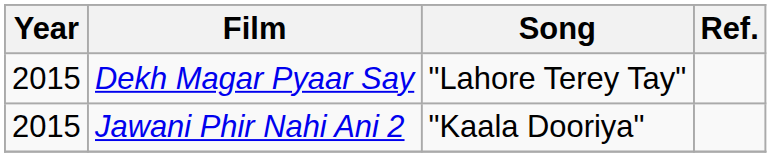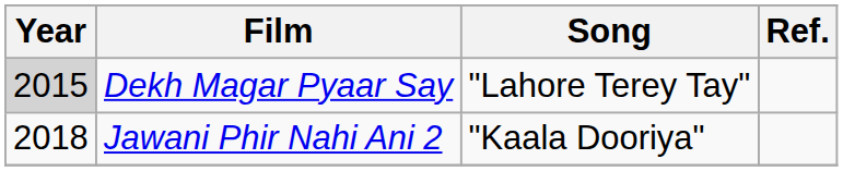Dekh Magar Pyaar Say | Year: no background -> lightgrey background
Jawani Phir Nahi Ani 2 | Year: 2015 -> 2018
